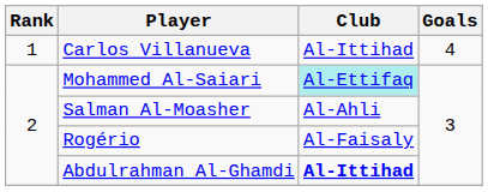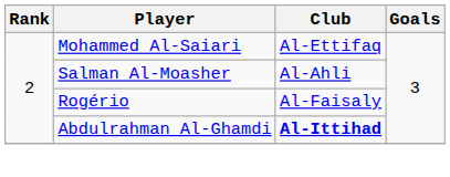- row: 1 | Carlos Villanueva | Al-Ittihad | 4
Mohammed Al-Saiari | Club: paleturquoise background -> no background
